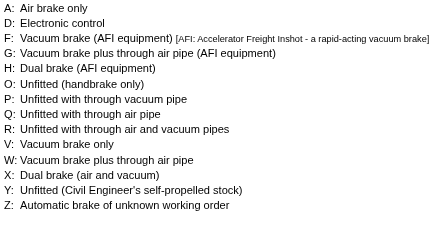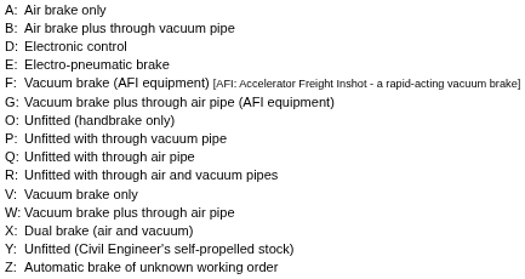+ row: B: | Air brake plus through vacuum pipe
+ row: E: | Electro-pneumatic brake
- row: H: | Dual brake (AFI equipment)
